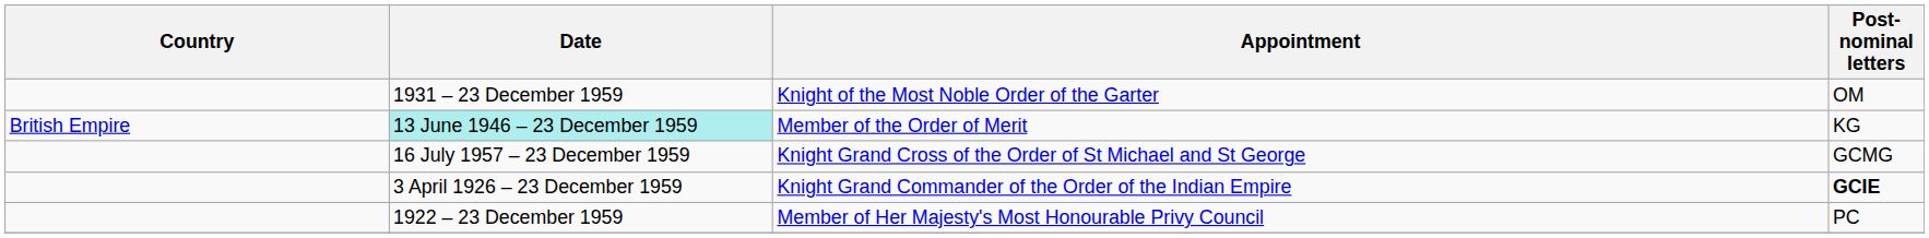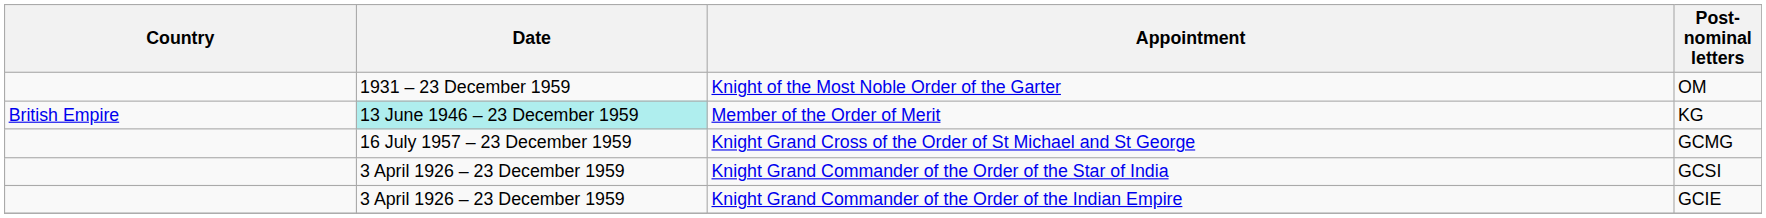+ row: 3 April 1926 – 23 December 1959 | Knight Grand Commander of the Order of the Star of India | GCSI
Knight Grand Commander of the Order of the Indian Empire | Post-nominal letters: bold -> normal
- row: 1922 – 23 December 1959 | Member of Her Majesty's Most Honourable Privy Council | PC
